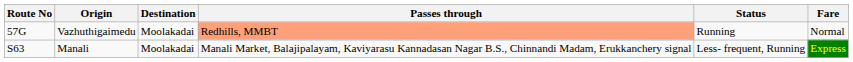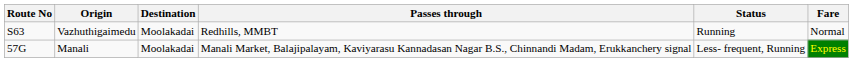Vazhuthigaimedu | Route No: 57G -> S63
Vazhuthigaimedu | Passes through: lightsalmon background -> no background
Manali | Route No: S63 -> 57G
